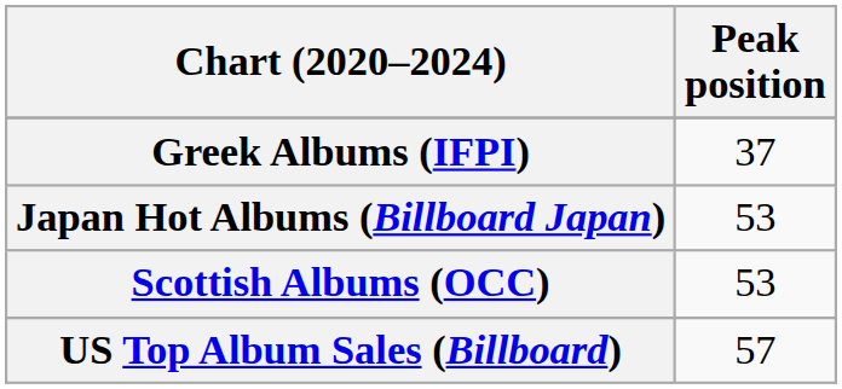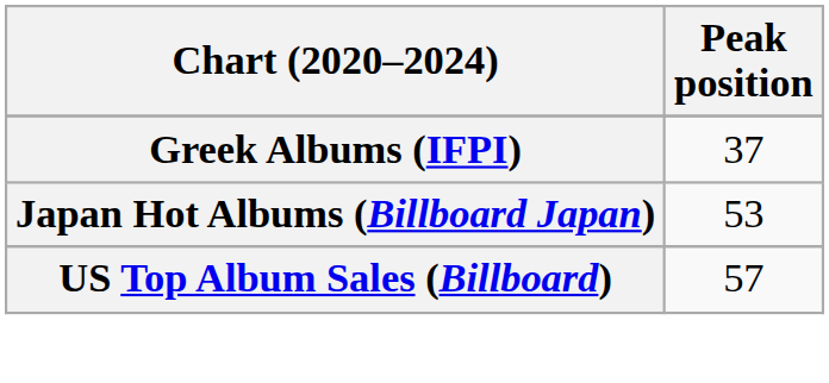- row: Scottish Albums (OCC) | 53
